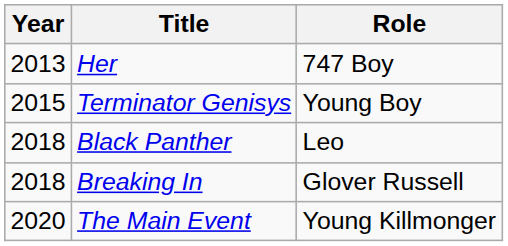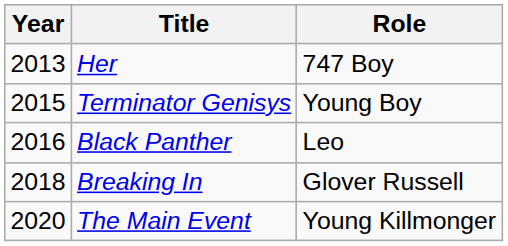Black Panther | Year: 2018 -> 2016
